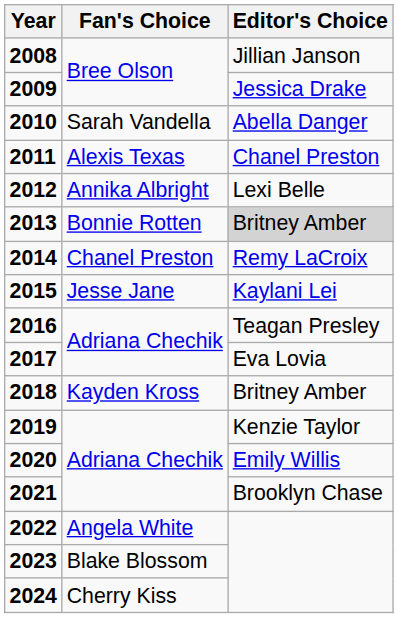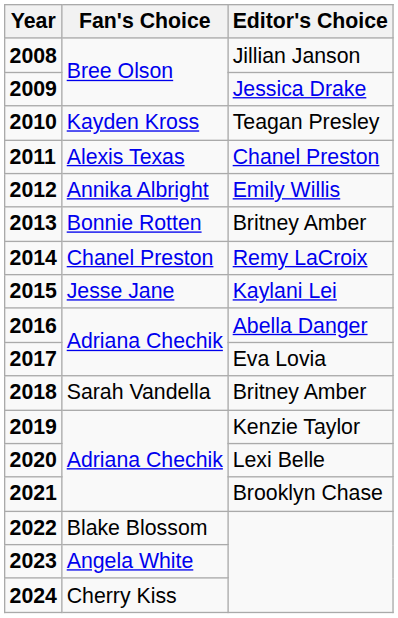2010 | Fan's Choice: Sarah Vandella -> Kayden Kross
2010 | Editor's Choice: Abella Danger -> Teagan Presley
2012 | Editor's Choice: Lexi Belle -> Emily Willis
2013 | Editor's Choice: lightgrey background -> no background
2016 | Editor's Choice: Teagan Presley -> Abella Danger
2018 | Fan's Choice: Kayden Kross -> Sarah Vandella
2020 | Editor's Choice: Emily Willis -> Lexi Belle
2022 | Fan's Choice: Angela White -> Blake Blossom
2023 | Fan's Choice: Blake Blossom -> Angela White
